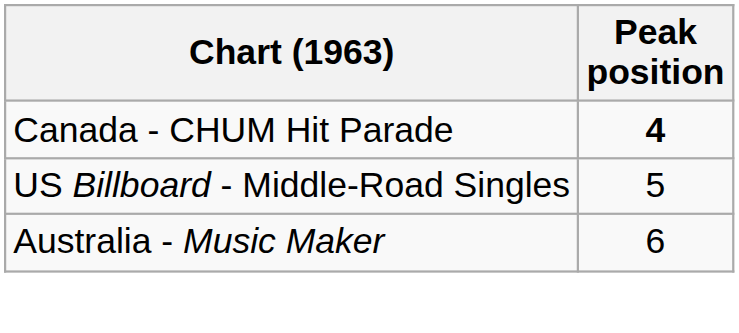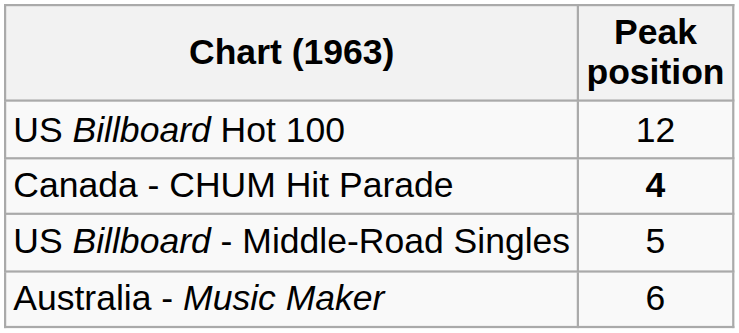+ row: US Billboard Hot 100 | 12
